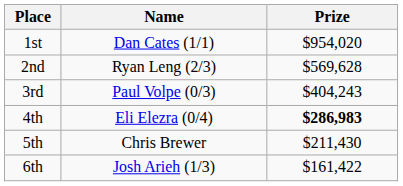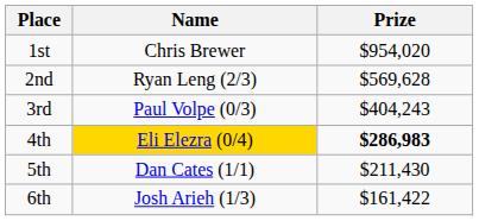1st | Name: Dan Cates (1/1) -> Chris Brewer
4th | Name: no background -> gold background
5th | Name: Chris Brewer -> Dan Cates (1/1)
